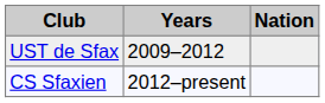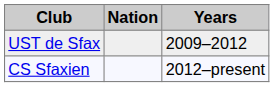columns swapped: Nation <-> Years
